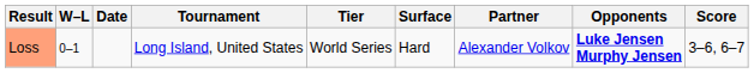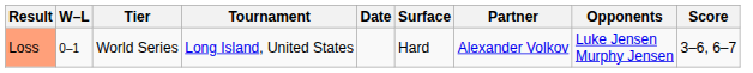columns swapped: Date <-> Tier
Loss | Opponents: bold -> normal
